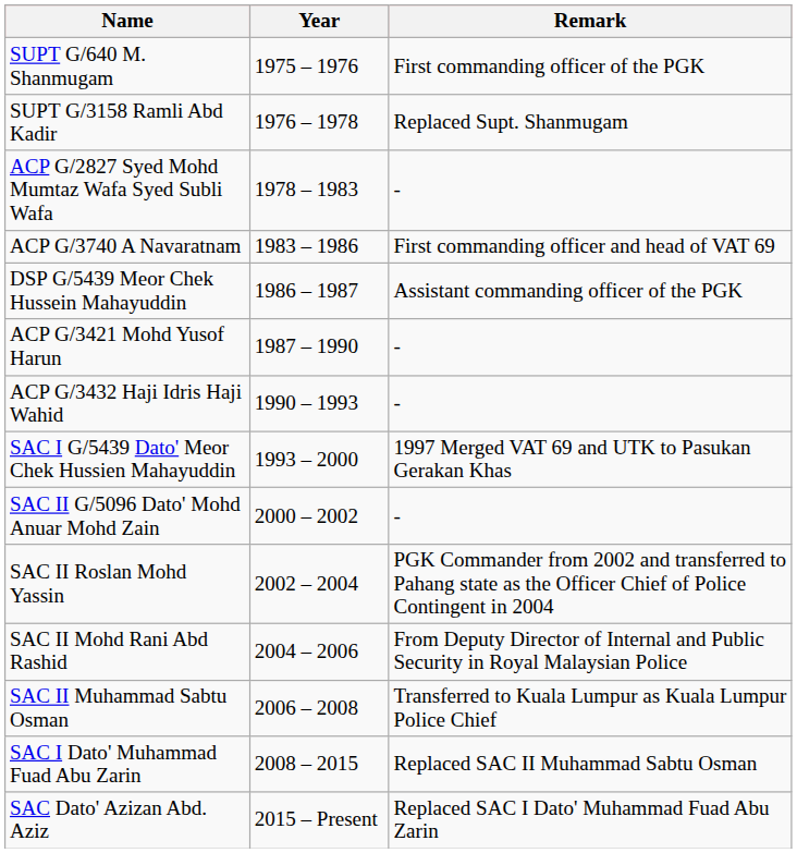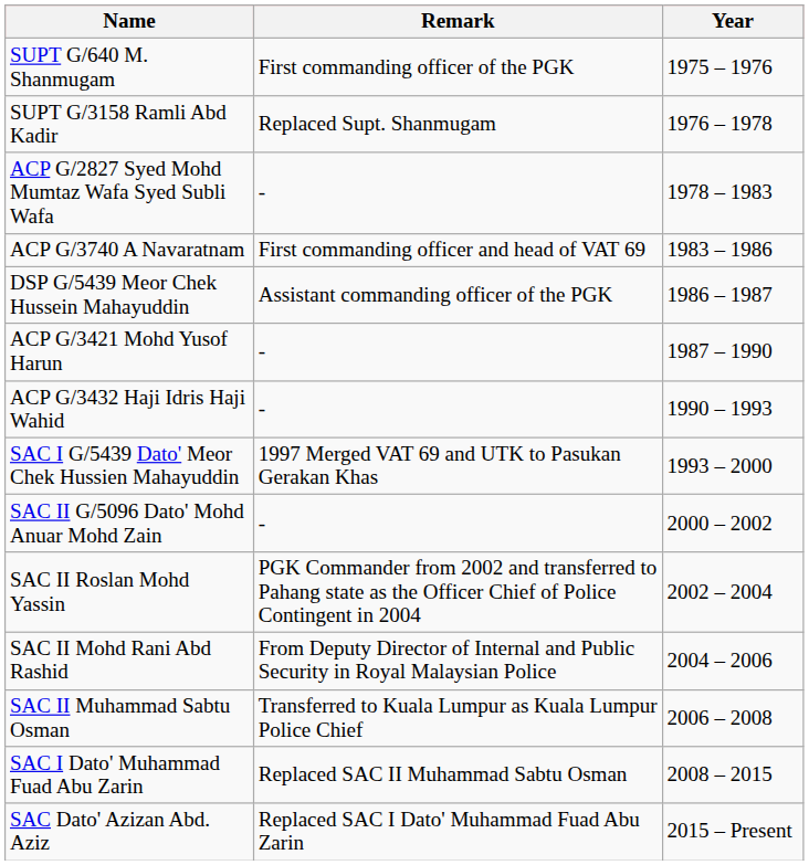columns swapped: Year <-> Remark
